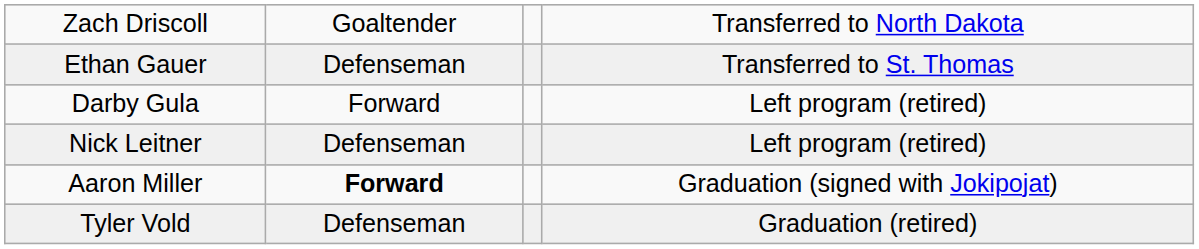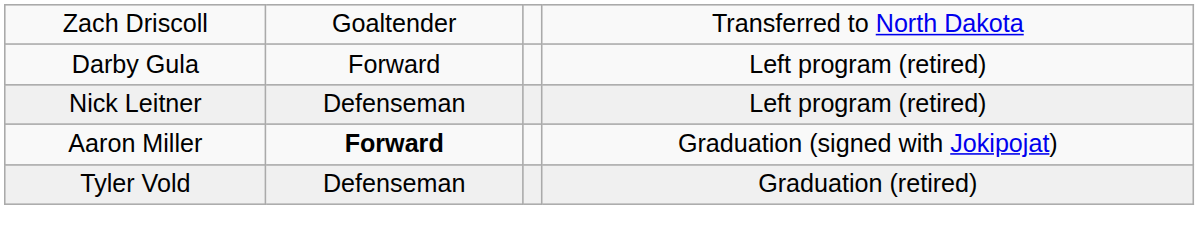- row: Ethan Gauer | Defenseman | Transferred to St. Thomas
